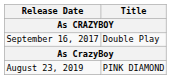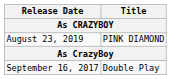rows swapped: September 16, 2017 <-> August 23, 2019
